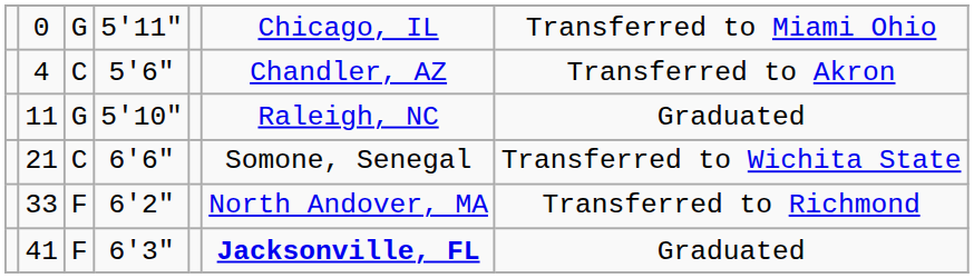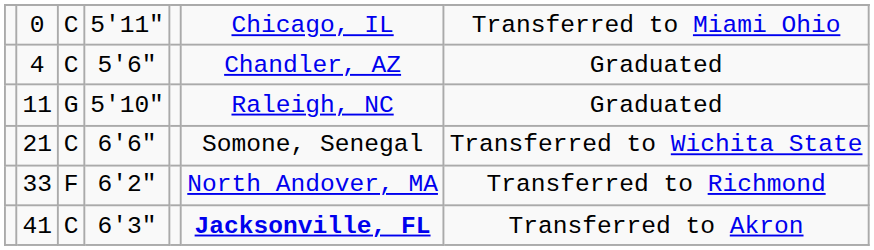0 | column 3: G -> C
4 | column 7: Transferred to Akron -> Graduated
41 | column 3: F -> C
41 | column 7: Graduated -> Transferred to Akron
